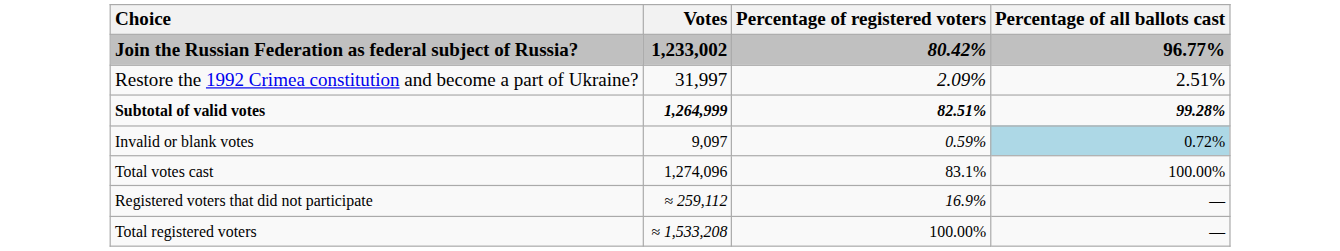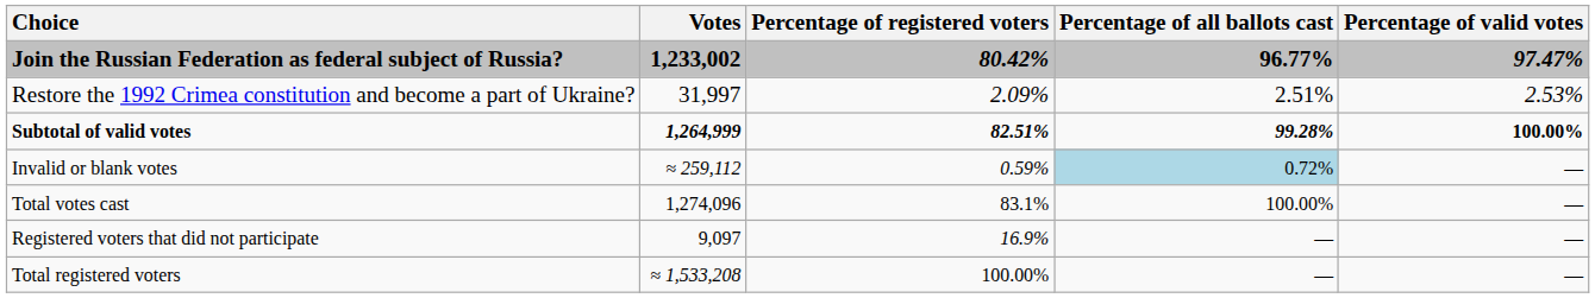+ column: Percentage of valid votes | 97.47% | 2.53% | 100.00% | — | — | — | —
Invalid or blank votes | Votes: 9,097 -> ≈ 259,112
Registered voters that did not participate | Votes: ≈ 259,112 -> 9,097
